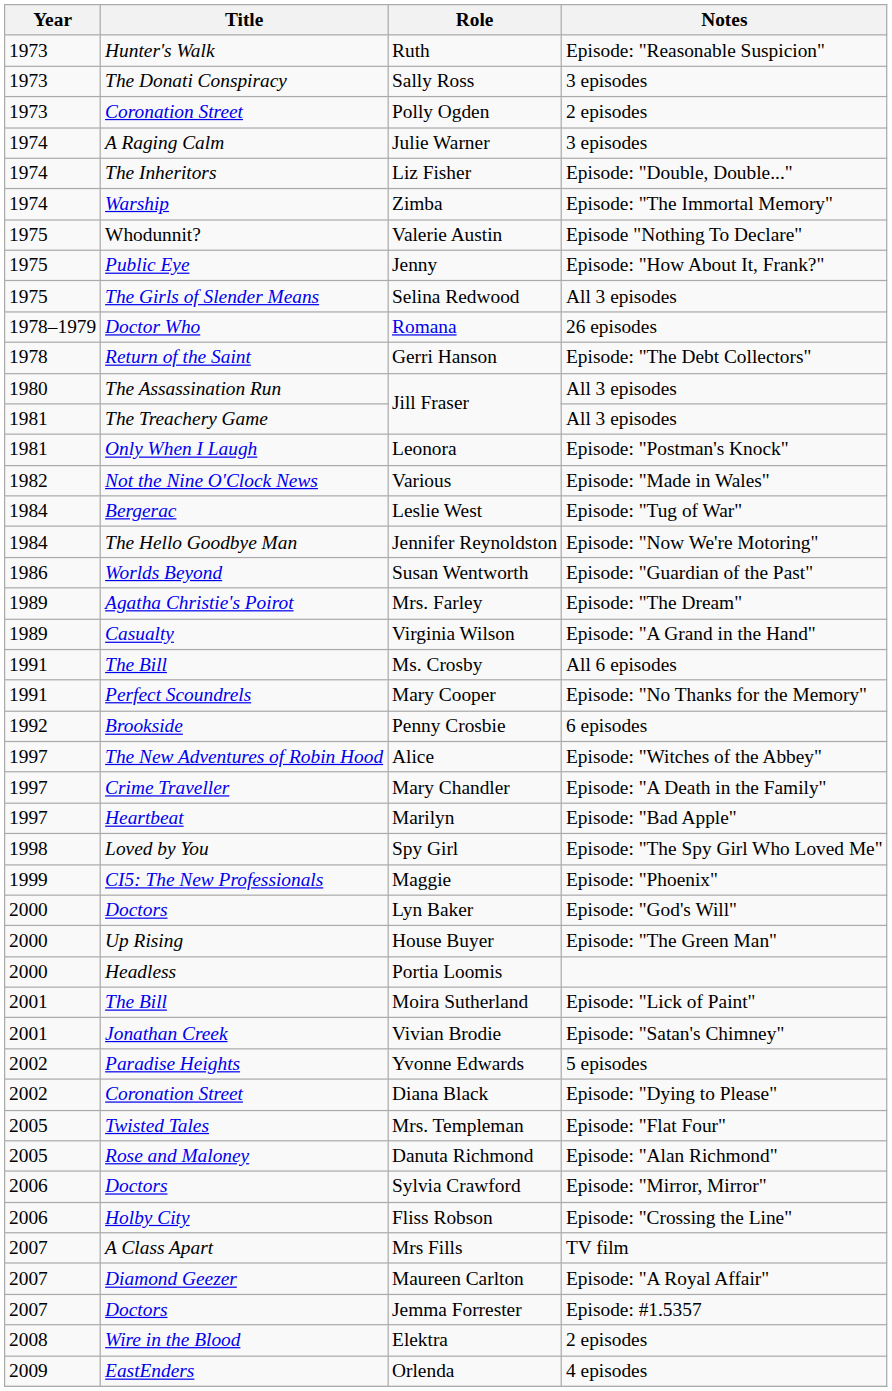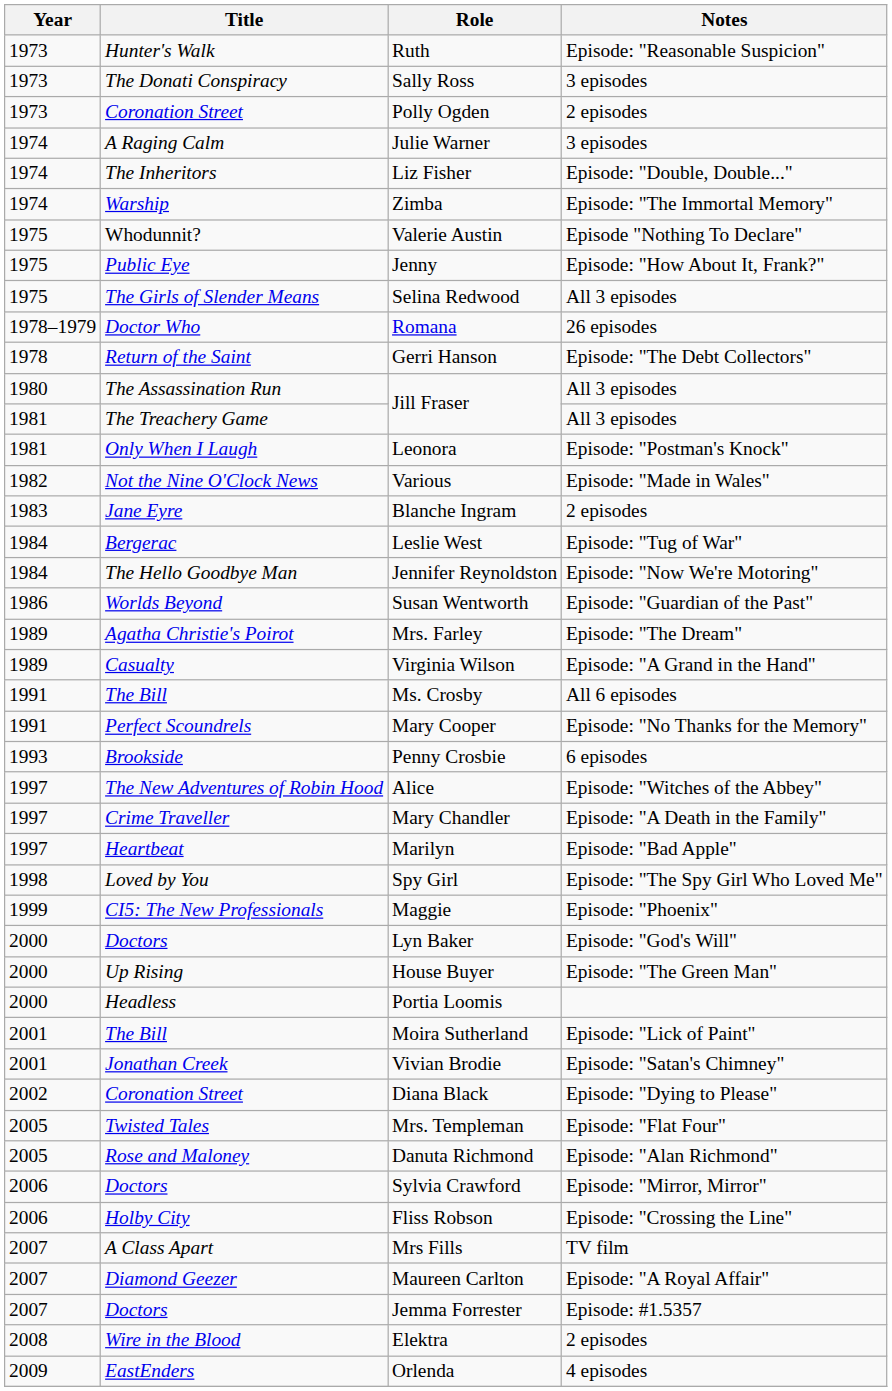+ row: 1983 | Jane Eyre | Blanche Ingram | 2 episodes
Penny Crosbie | Year: 1992 -> 1993
- row: 2002 | Paradise Heights | Yvonne Edwards | 5 episodes
